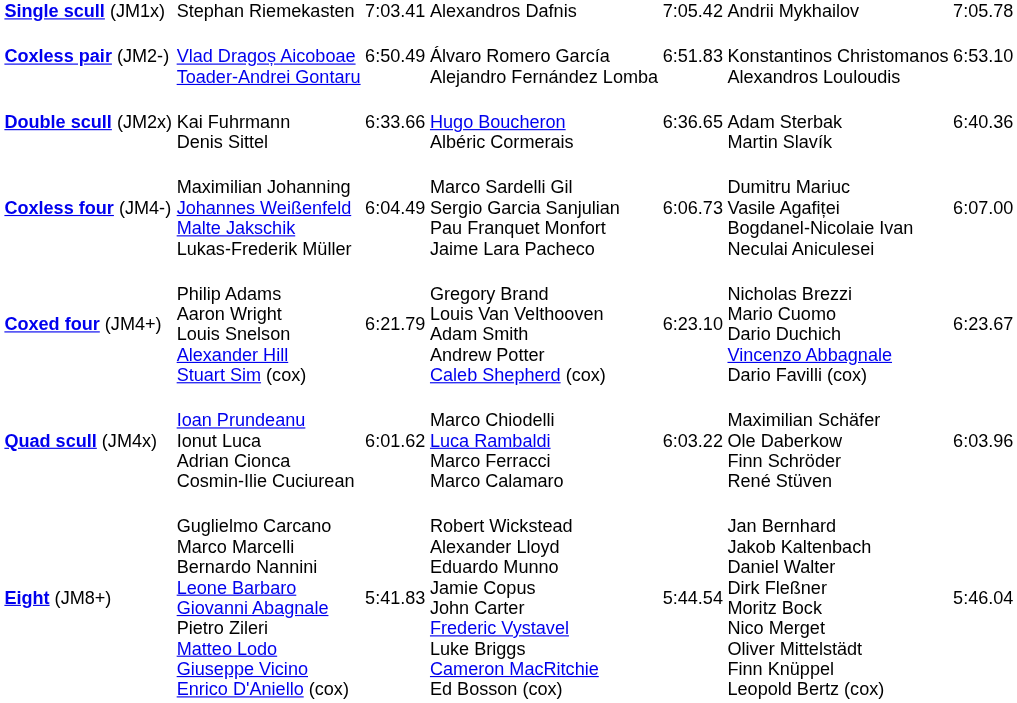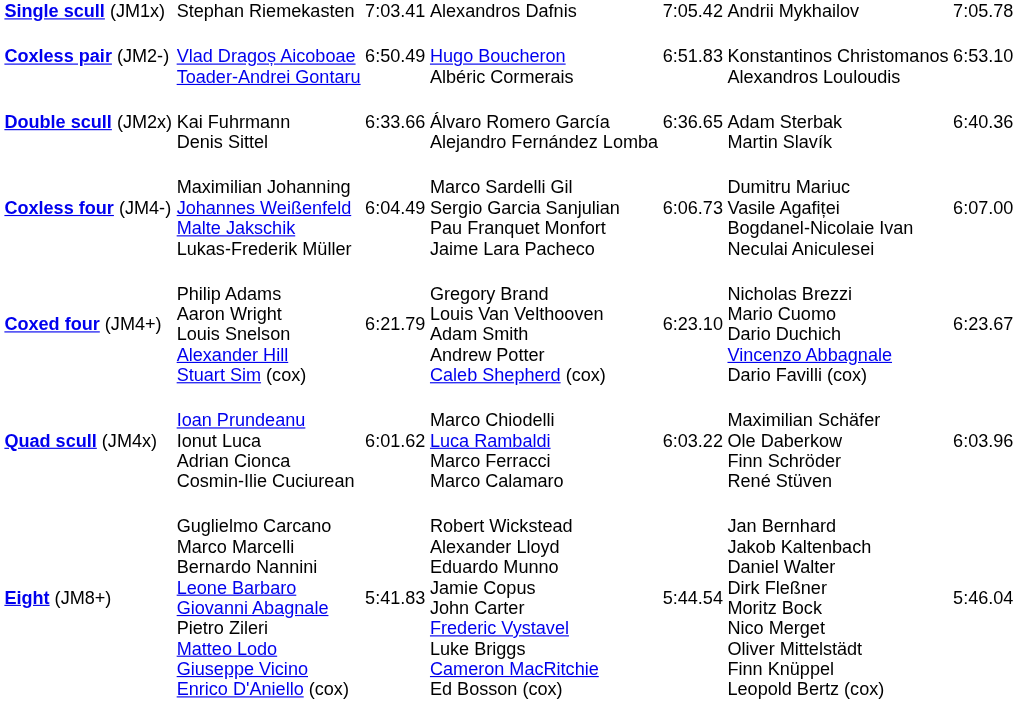Coxless pair (JM2-) | column 4: Álvaro Romero García Alejandro Fernández Lomba -> Hugo Boucheron Albéric Cormerais
Double scull (JM2x) | column 4: Hugo Boucheron Albéric Cormerais -> Álvaro Romero García Alejandro Fernández Lomba
